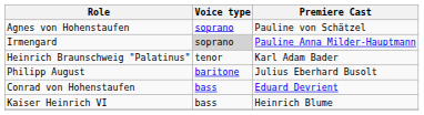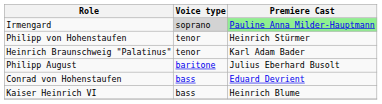- row: Agnes von Hohenstaufen | soprano | Pauline von Schätzel
Irmengard | Premiere Cast: no background -> lightgreen background
+ row: Philipp von Hohenstaufen | tenor | Heinrich Stürmer
